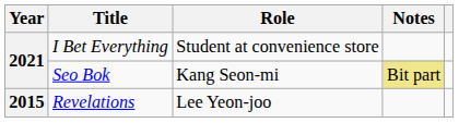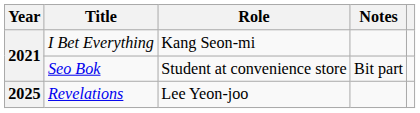I Bet Everything | Role: Student at convenience store -> Kang Seon-mi
Seo Bok | Role: Kang Seon-mi -> Student at convenience store
Seo Bok | Notes: khaki background -> no background
Revelations | Year: 2015 -> 2025
